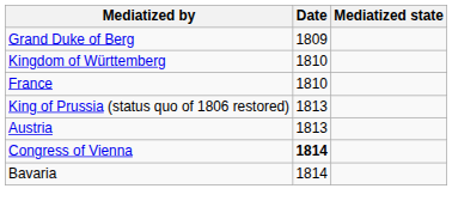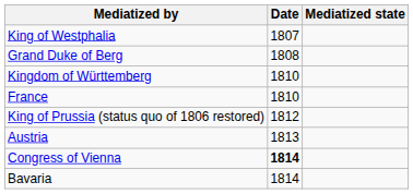+ row: King of Westphalia | 1807
Grand Duke of Berg | Date: 1809 -> 1808
King of Prussia (status quo of 1806 restored) | Date: 1813 -> 1812
